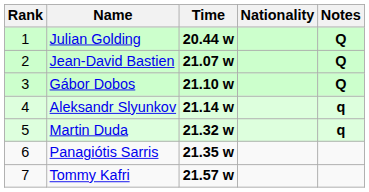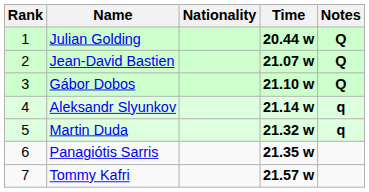columns swapped: Nationality <-> Time
